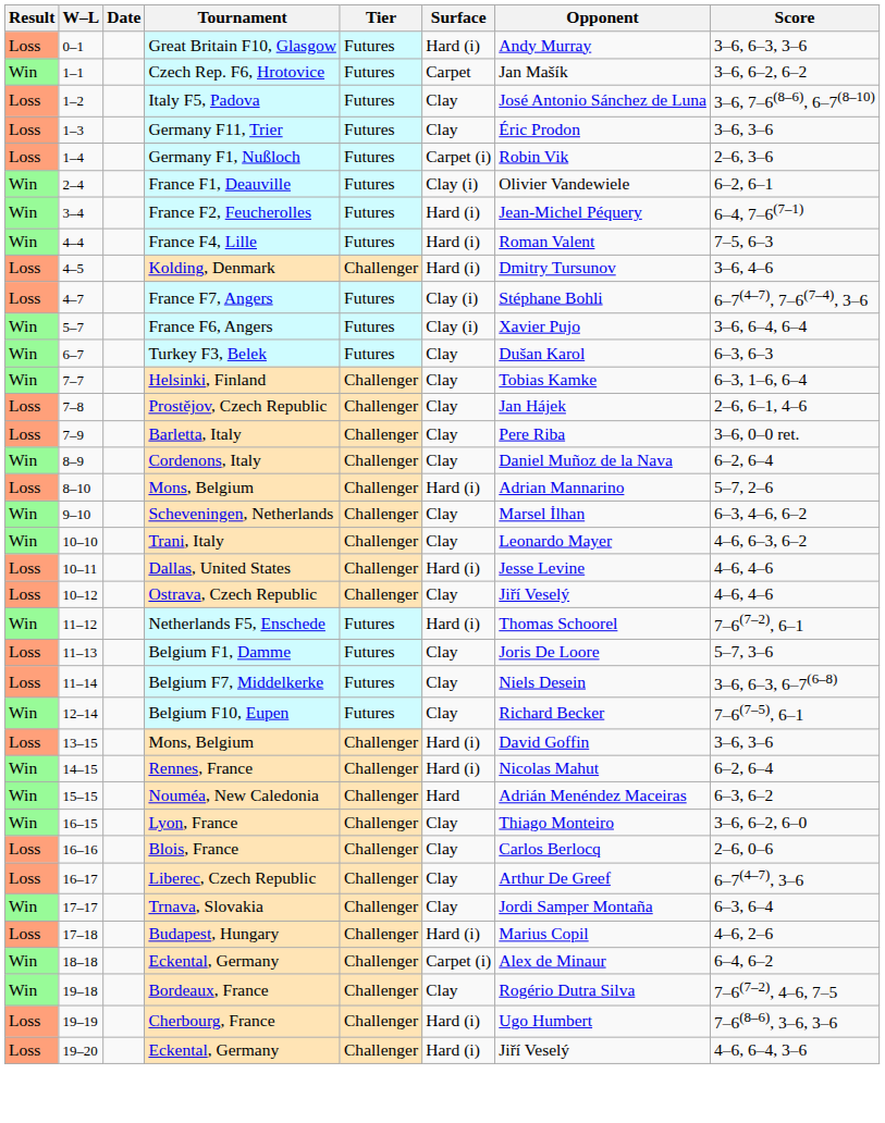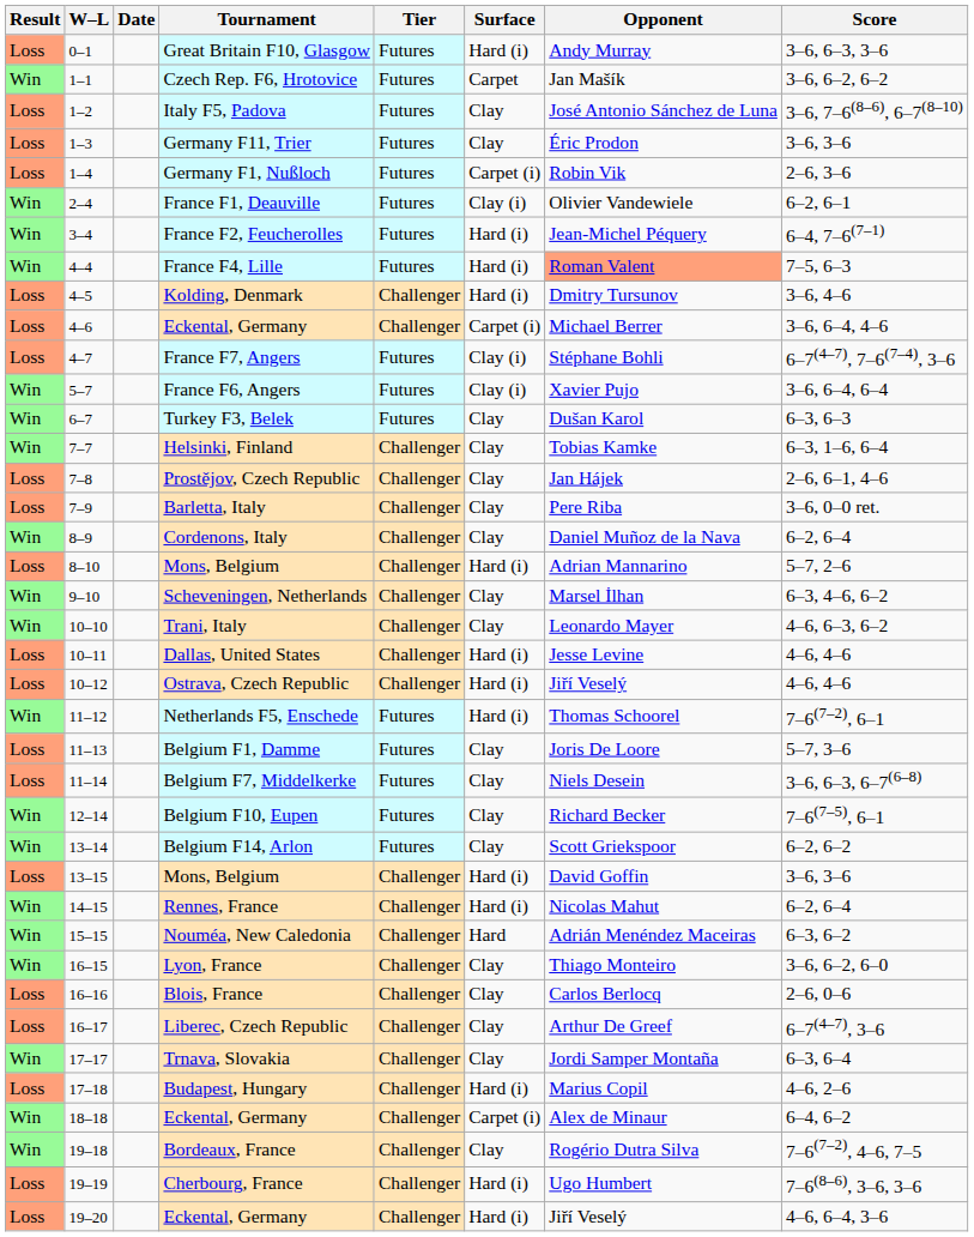France F4, Lille | Opponent: no background -> lightsalmon background
+ row: Loss | 4–6 | Eckental, Germany | Challenger | Carpet (i) | Michael Berrer | 3–6, 6–4, 4–6
Ostrava, Czech Republic | Surface: Clay -> Hard (i)
+ row: Win | 13–14 | Belgium F14, Arlon | Futures | Clay | Scott Griekspoor | 6–2, 6–2
